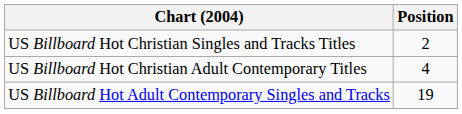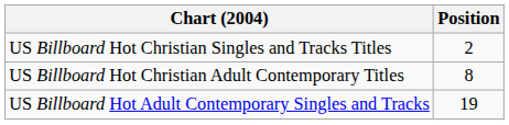US Billboard Hot Christian Adult Contemporary Titles | Position: 4 -> 8
